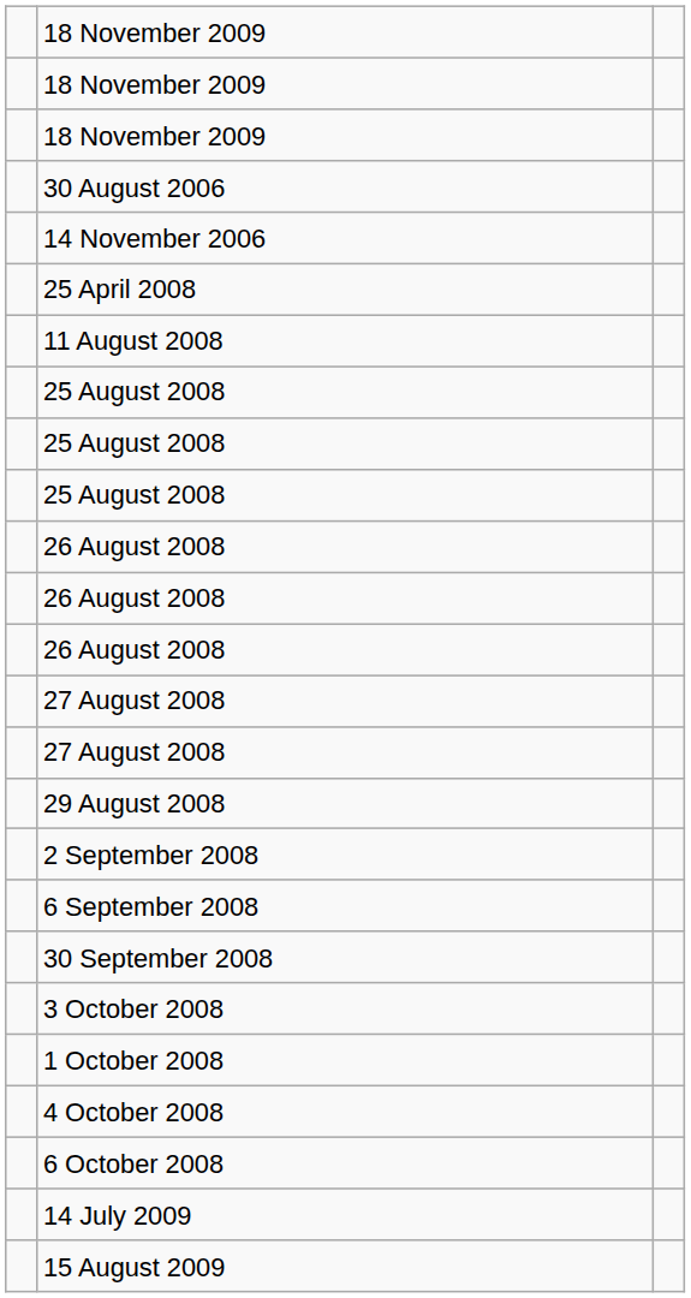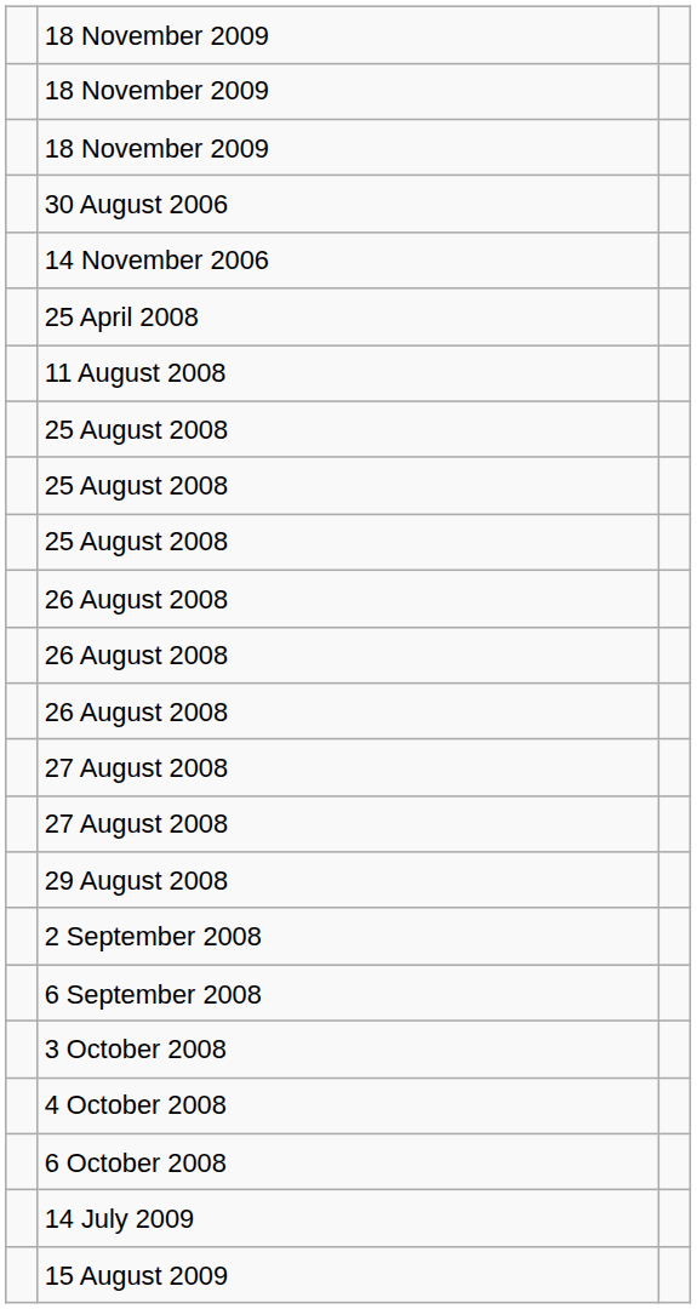- row: 30 September 2008
- row: 1 October 2008
